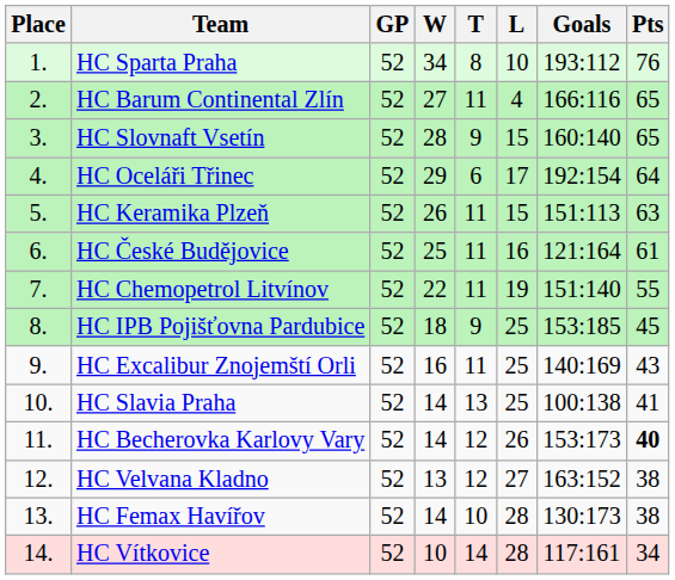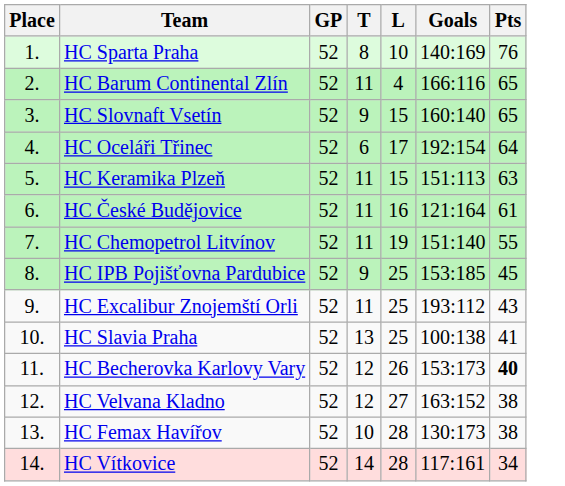- column: W | 34 | 27 | 28 | 29 | 26 | 25 | 22 | 18 | 16 | 14 | 14 | 13 | 14 | 10
HC Sparta Praha | Goals: 193:112 -> 140:169
HC Excalibur Znojemští Orli | Goals: 140:169 -> 193:112
